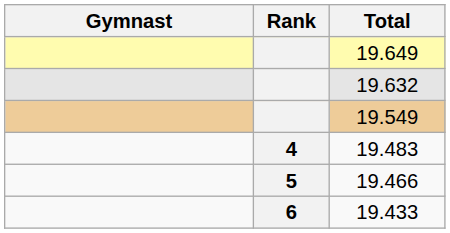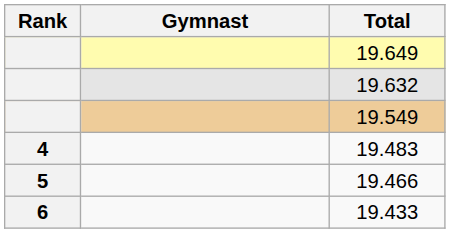columns swapped: Rank <-> Gymnast
